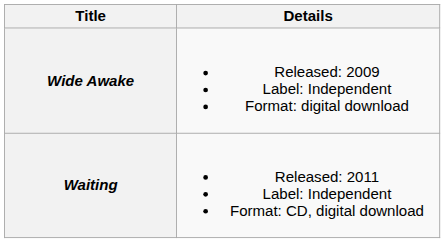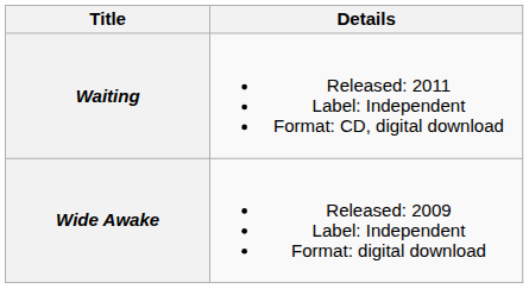rows swapped: Wide Awake <-> Waiting
